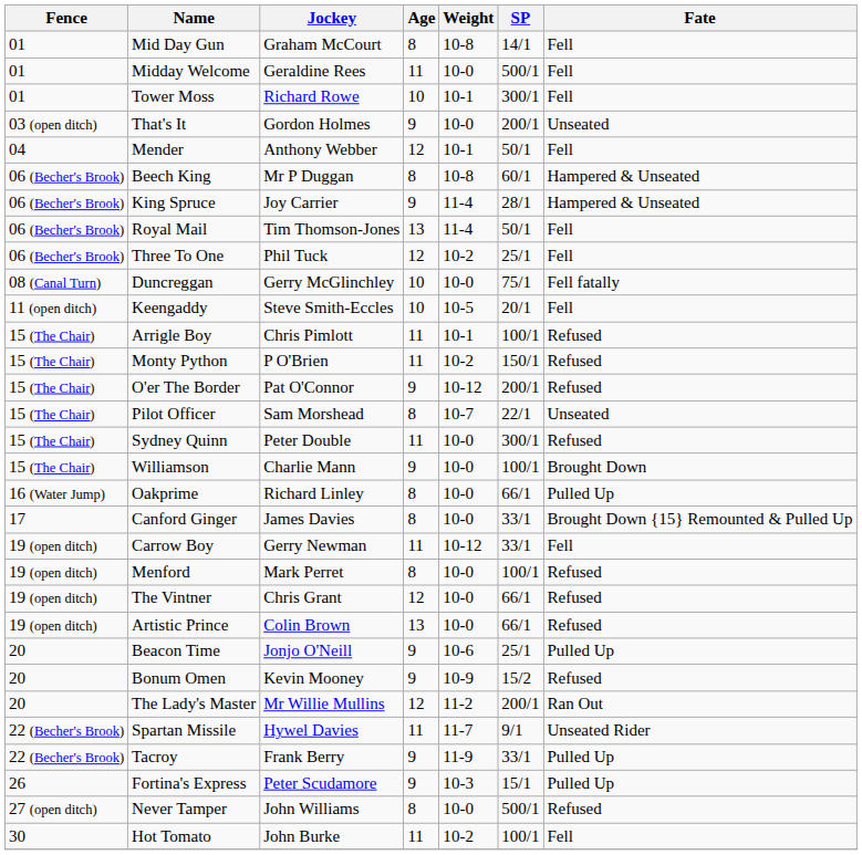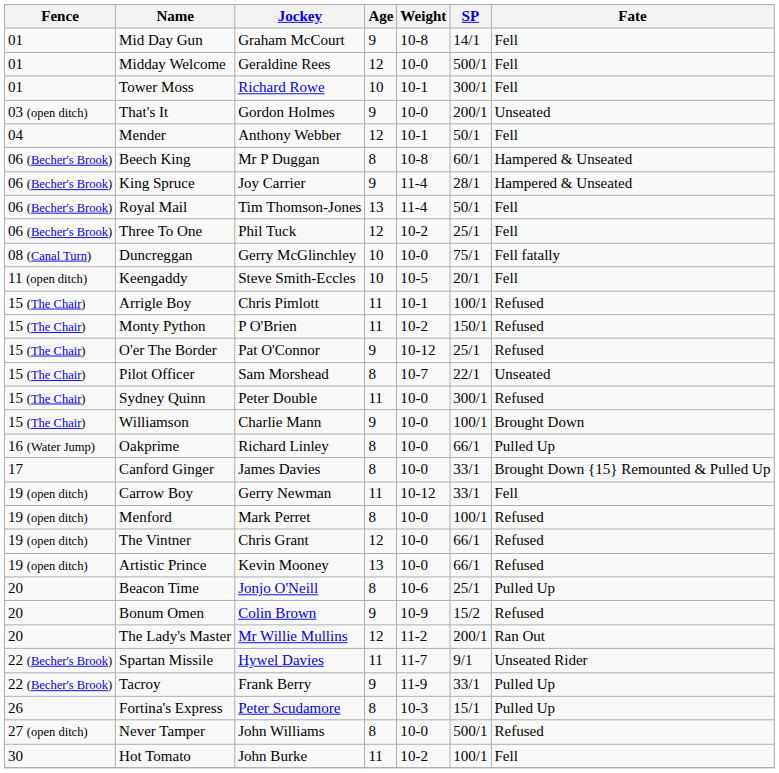Mid Day Gun | Age: 8 -> 9
Midday Welcome | Age: 11 -> 12
O'er The Border | SP: 200/1 -> 25/1
Artistic Prince | Jockey: Colin Brown -> Kevin Mooney
Beacon Time | Age: 9 -> 8
Bonum Omen | Jockey: Kevin Mooney -> Colin Brown
Fortina's Express | Age: 9 -> 8
